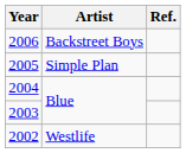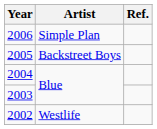2006 | Artist: Backstreet Boys -> Simple Plan
2005 | Artist: Simple Plan -> Backstreet Boys
